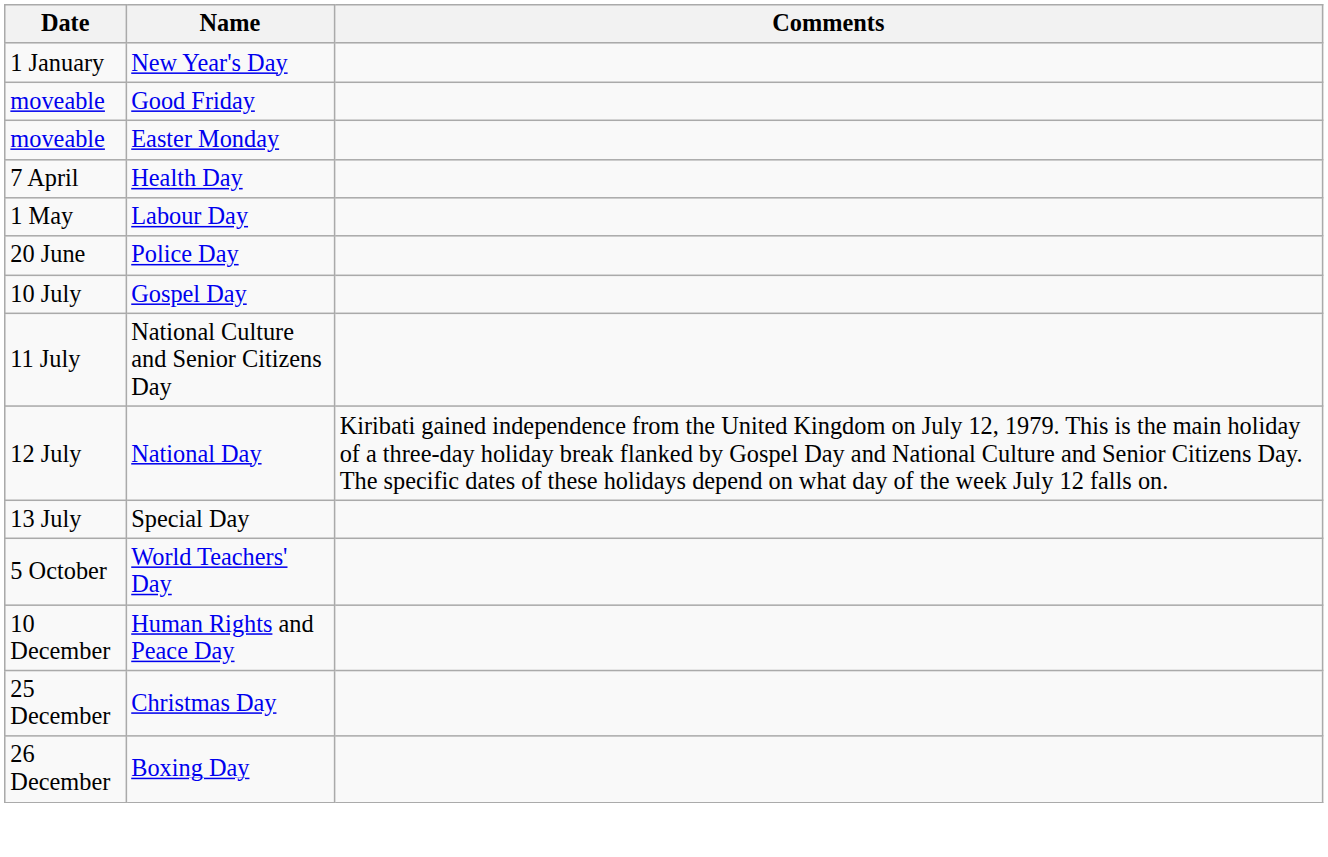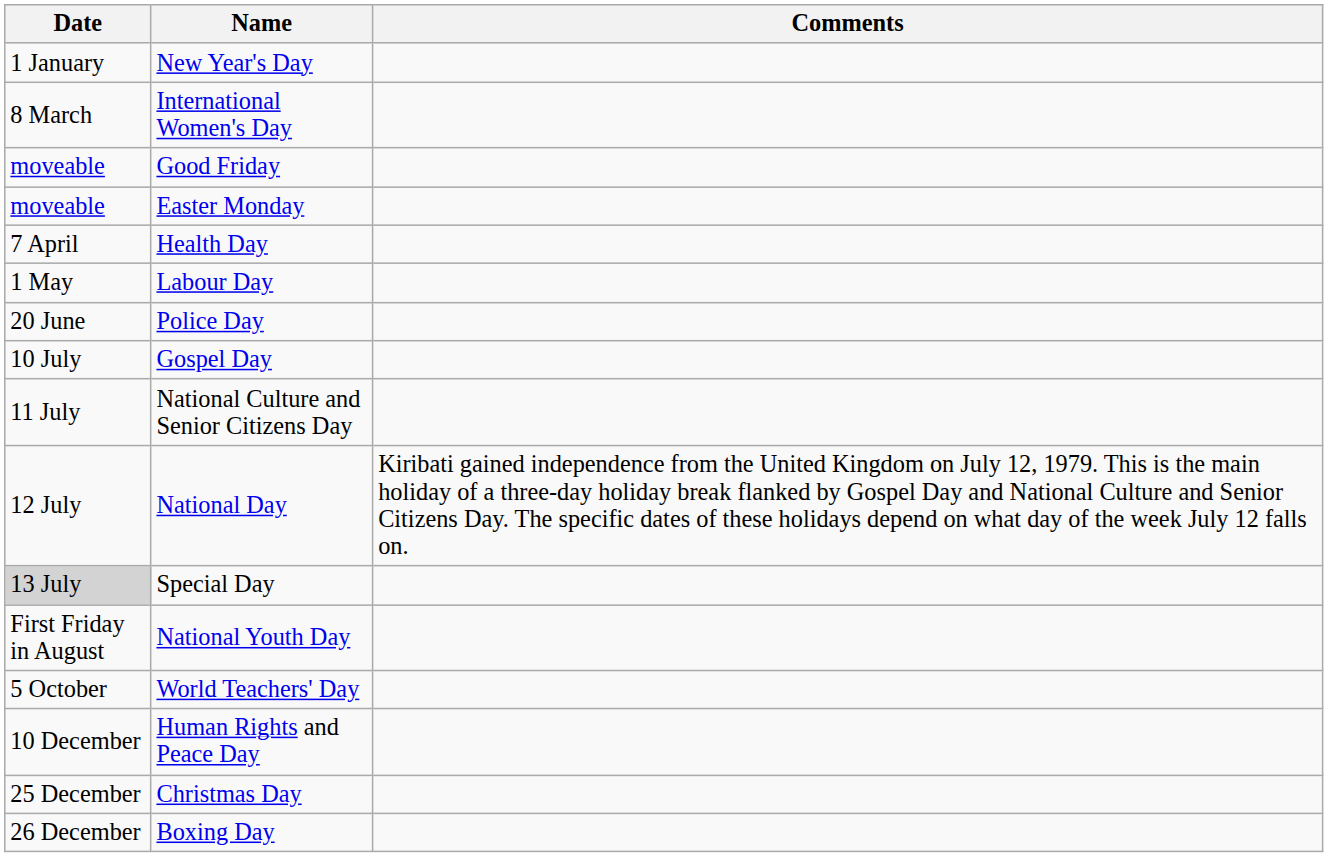+ row: 8 March | International Women's Day
Special Day | Date: no background -> lightgrey background
+ row: First Friday in August | National Youth Day
